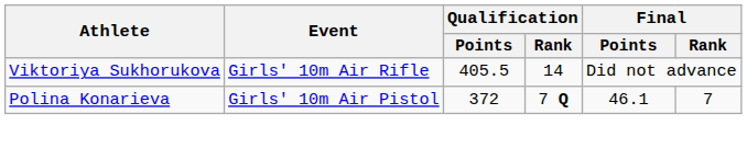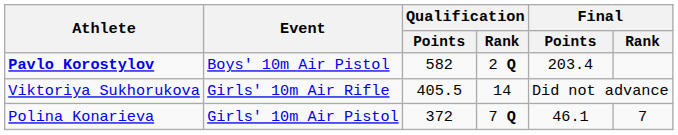+ row: Pavlo Korostylov | Boys' 10m Air Pistol | 582 | 2 Q | 203.4
